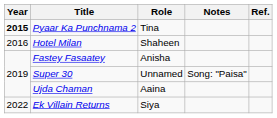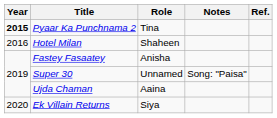Ek Villain Returns | Year: 2022 -> 2020
